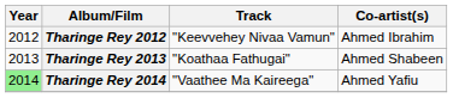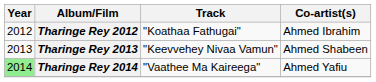Tharinge Rey 2012 | Track: "Keevvehey Nivaa Vamun" -> "Koathaa Fathugai"
Tharinge Rey 2013 | Track: "Koathaa Fathugai" -> "Keevvehey Nivaa Vamun"
